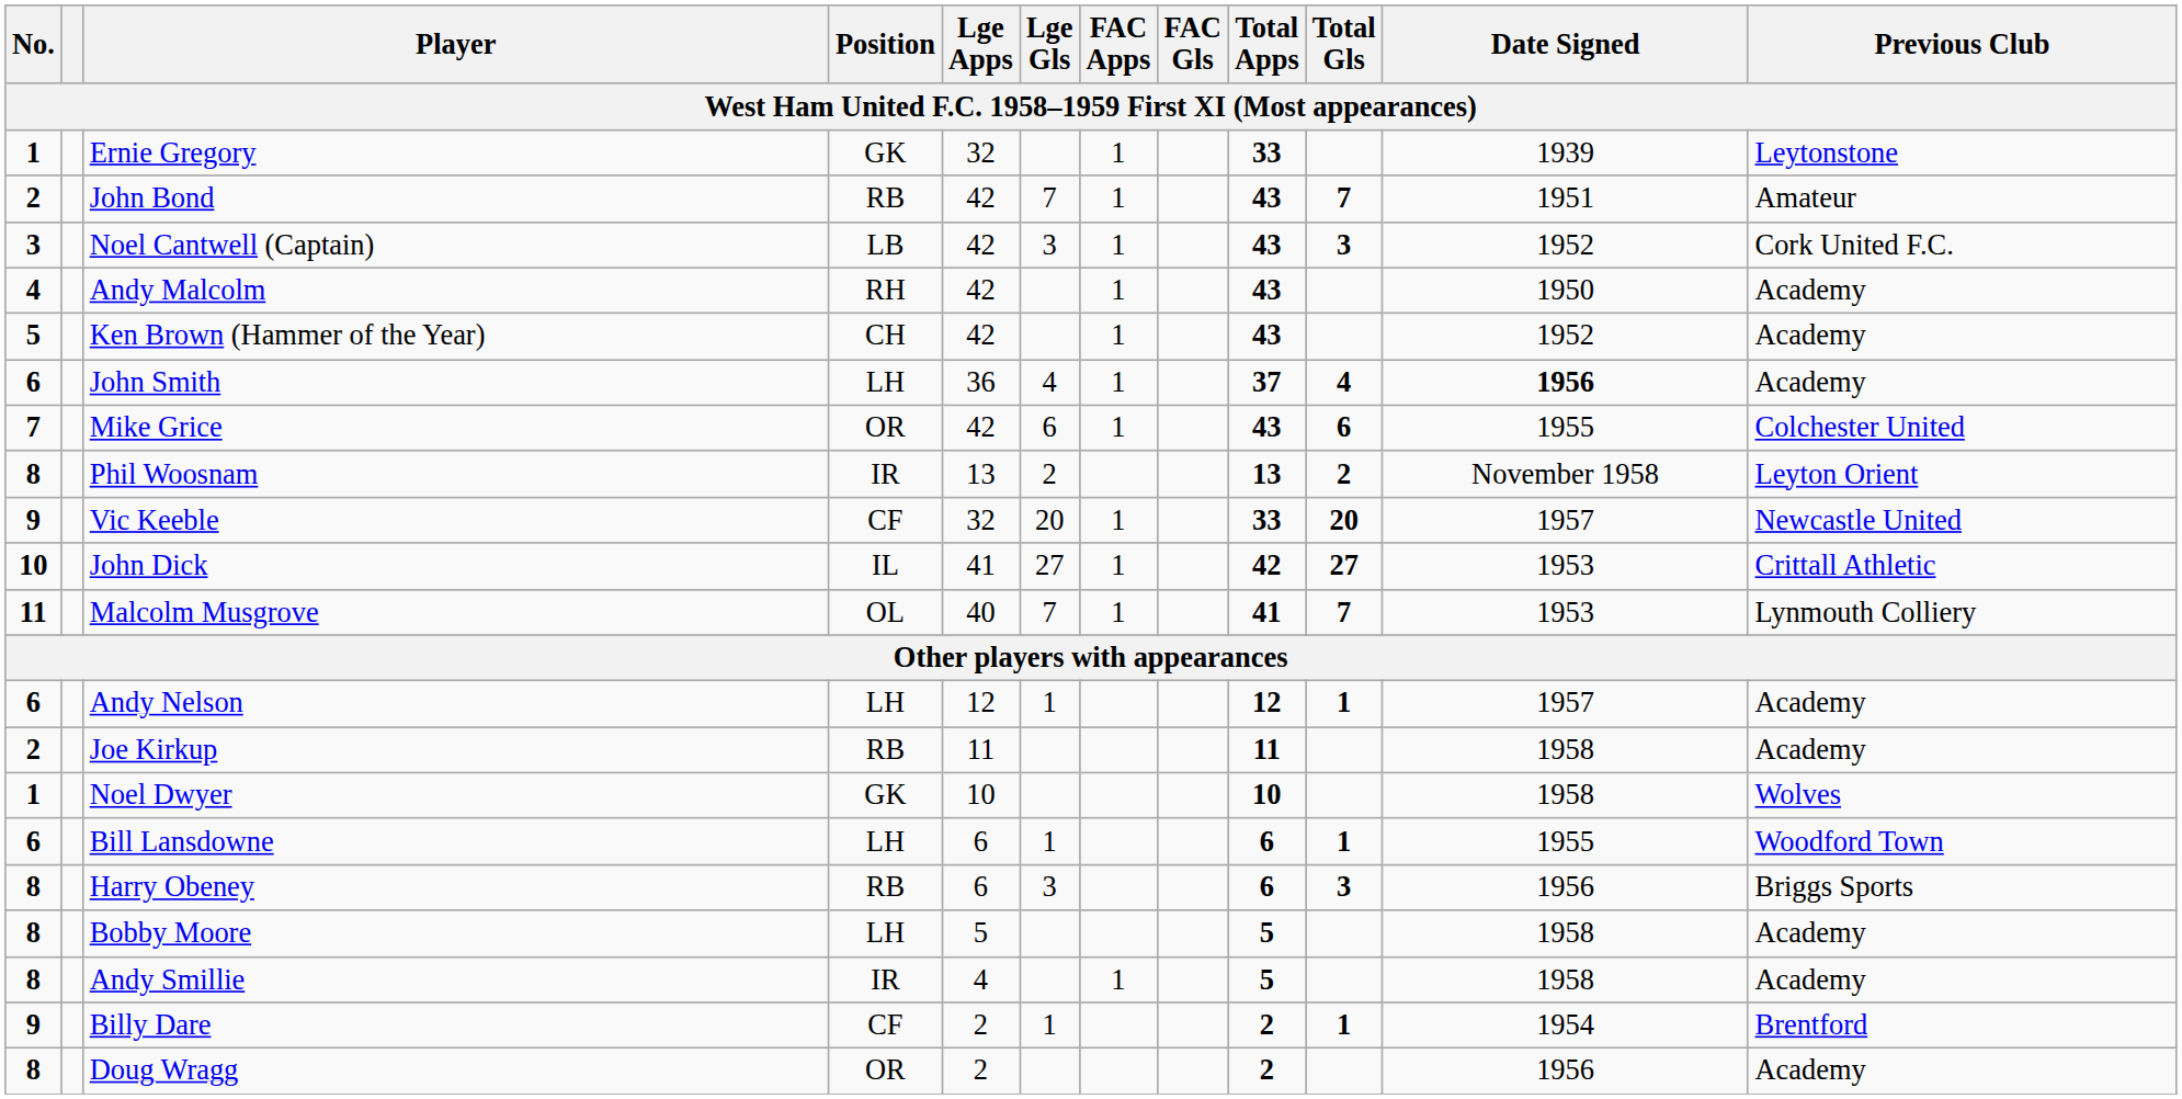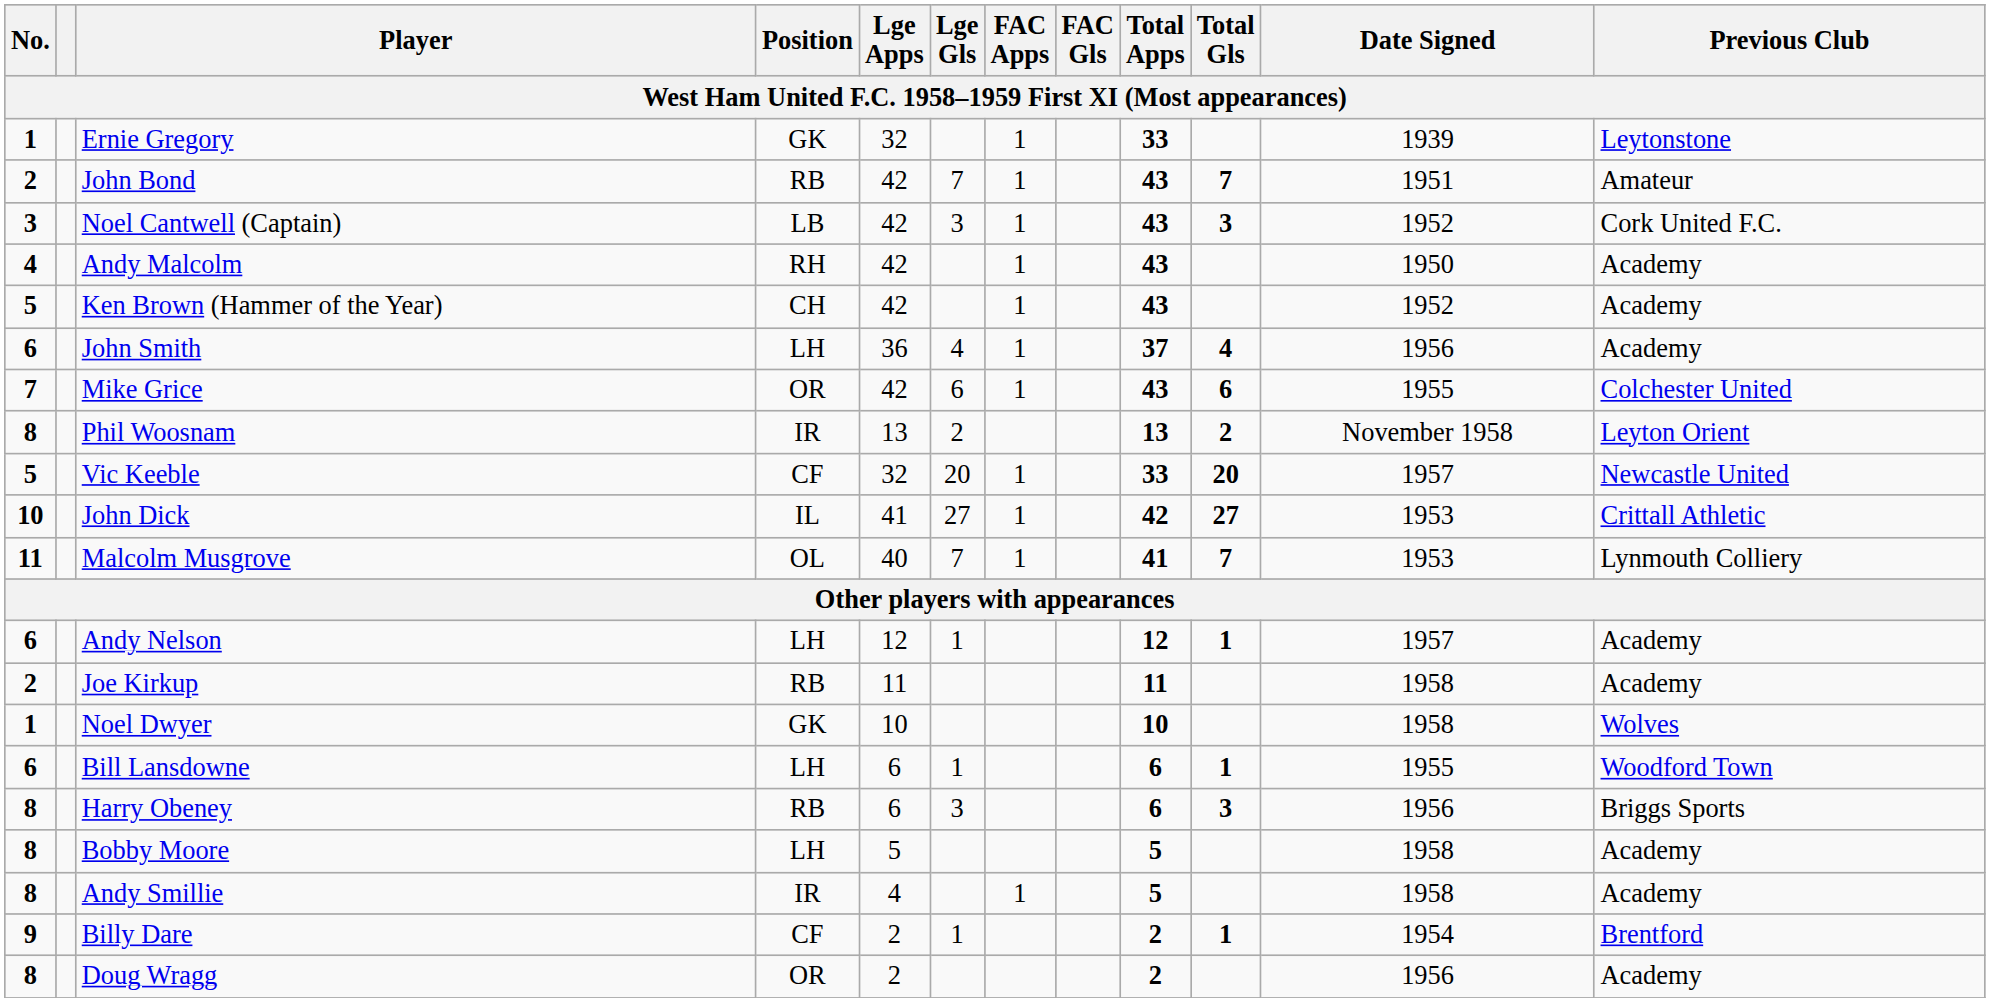John Smith | Date Signed: bold -> normal
Vic Keeble | No.: 9 -> 5
